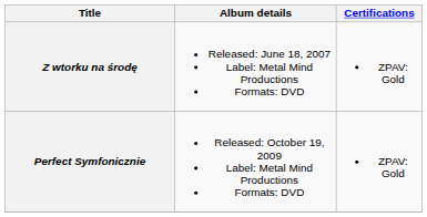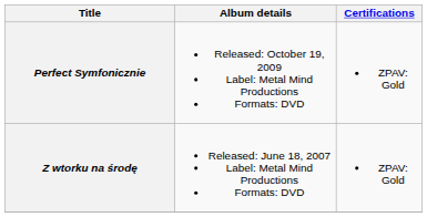rows swapped: Z wtorku na środę <-> Perfect Symfonicznie
